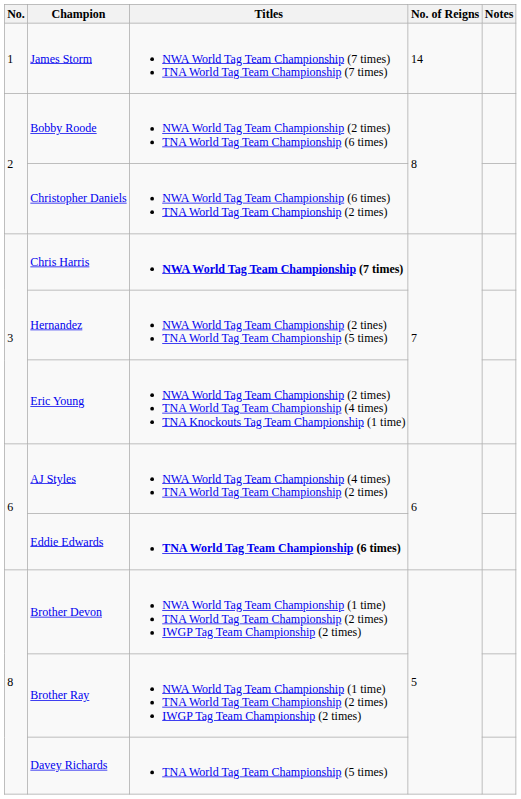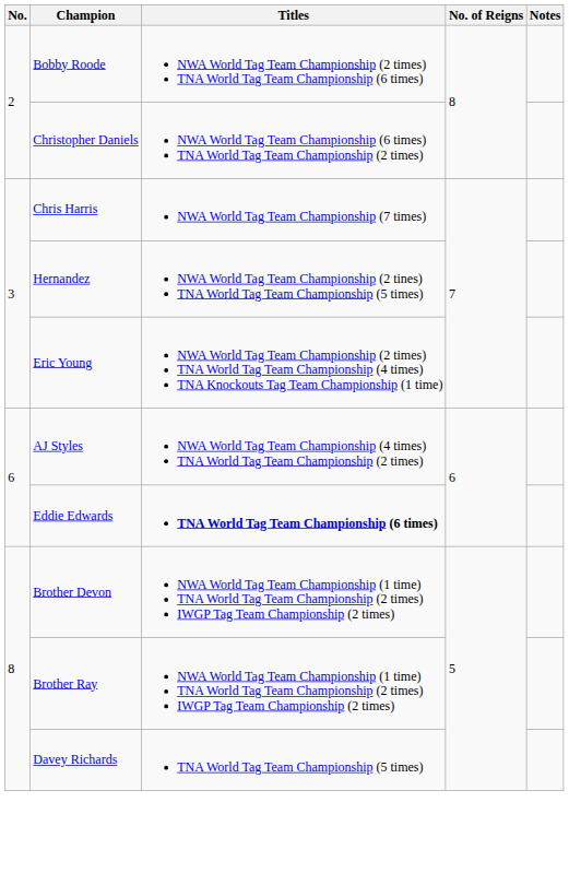- row: 1 | James Storm | NWA World Tag Team Championship (7 times) TNA World Tag Team Championship (7 times) | 14
Chris Harris | Titles: bold -> normal
